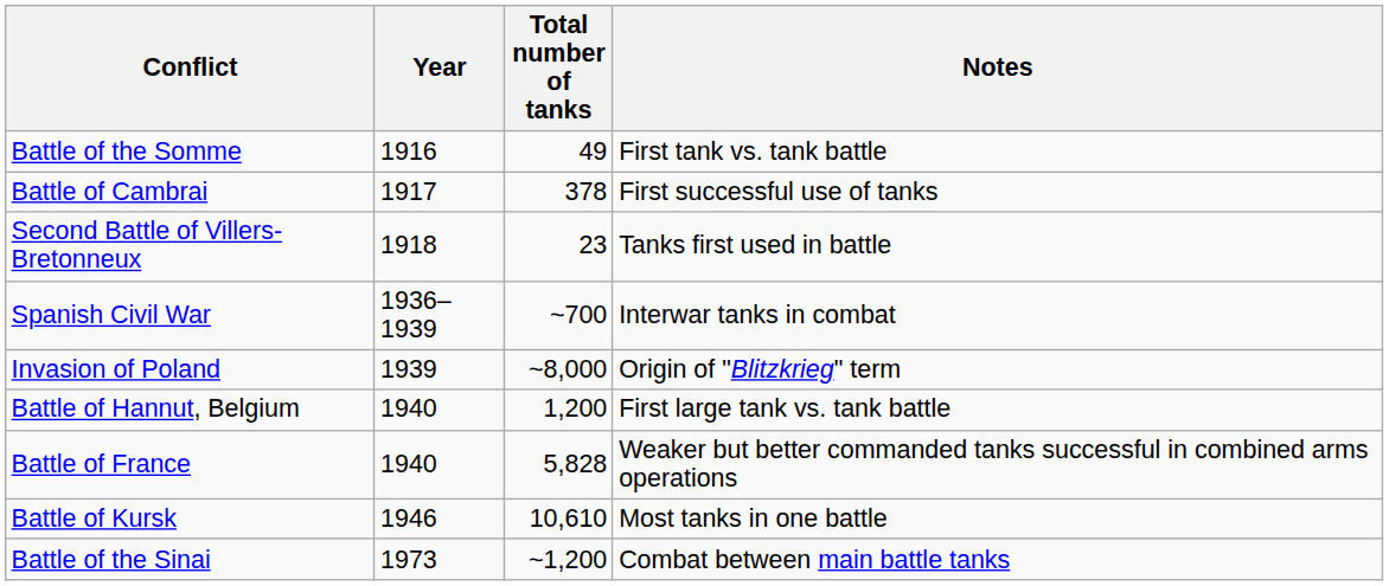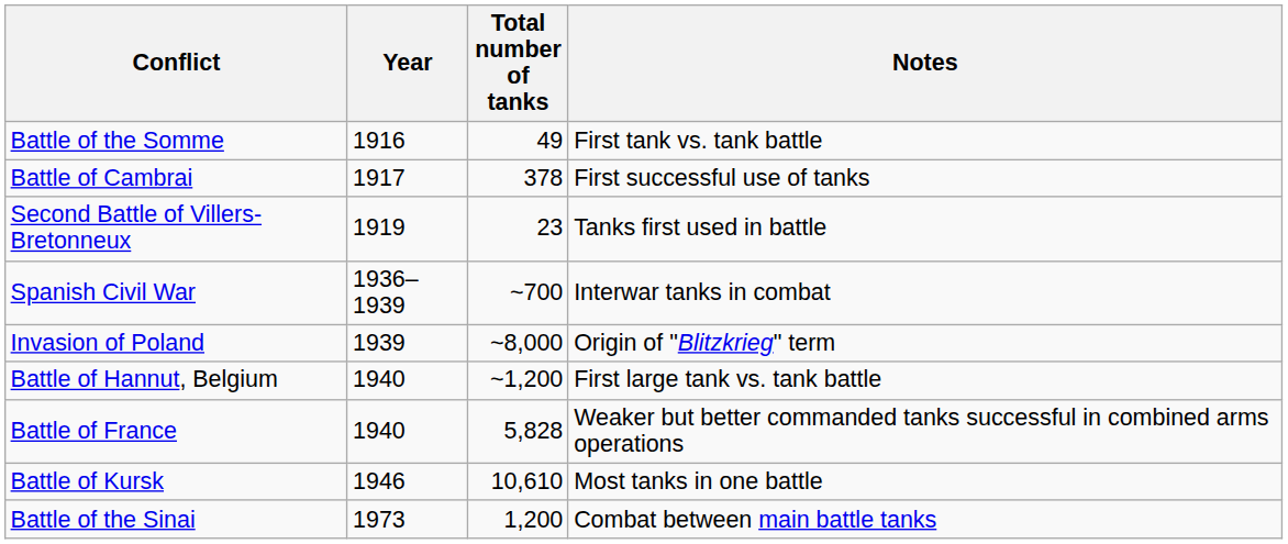Second Battle of Villers-Bretonneux | Year: 1918 -> 1919
Battle of Hannut, Belgium | Total number of tanks: 1,200 -> ~1,200
Battle of the Sinai | Total number of tanks: ~1,200 -> 1,200
